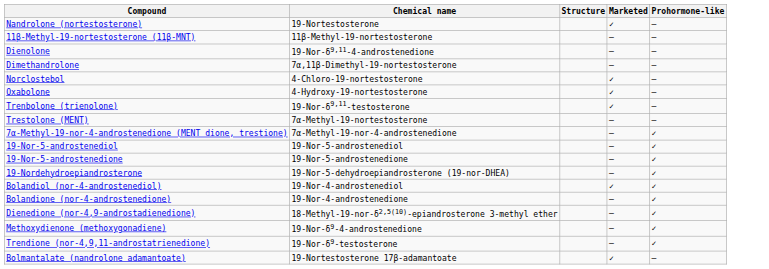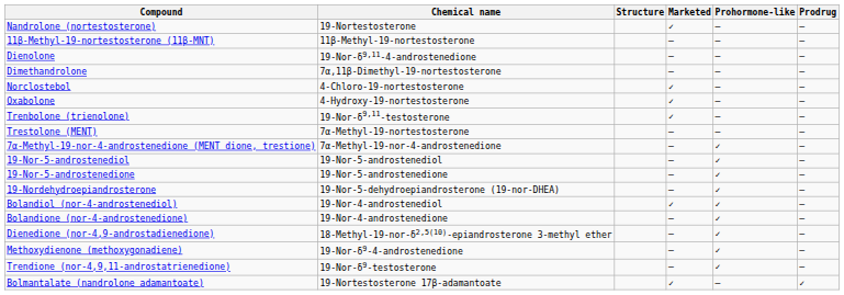+ column: Prodrug | – | – | – | – | – | – | – | – | – | – | – | – | – | – | – | – | – | ✓
